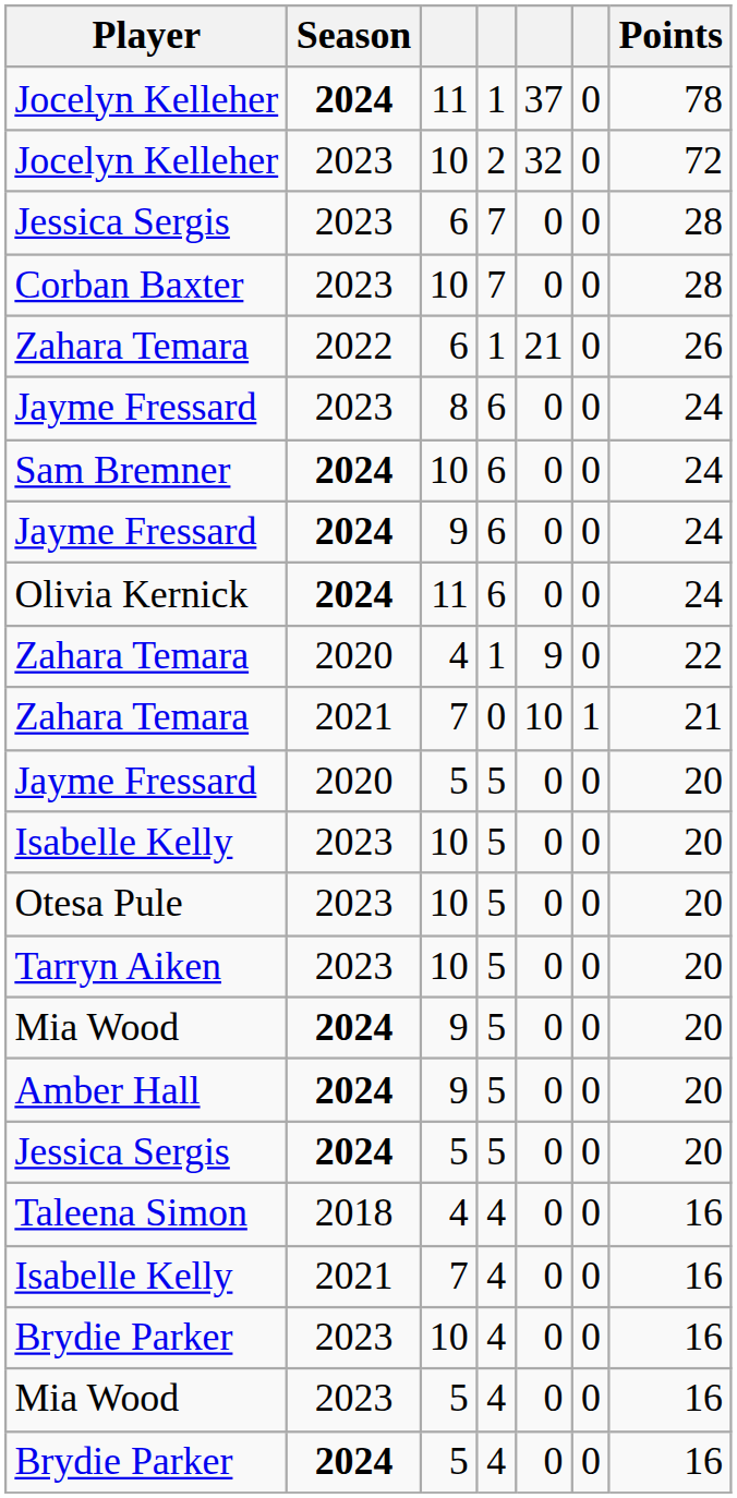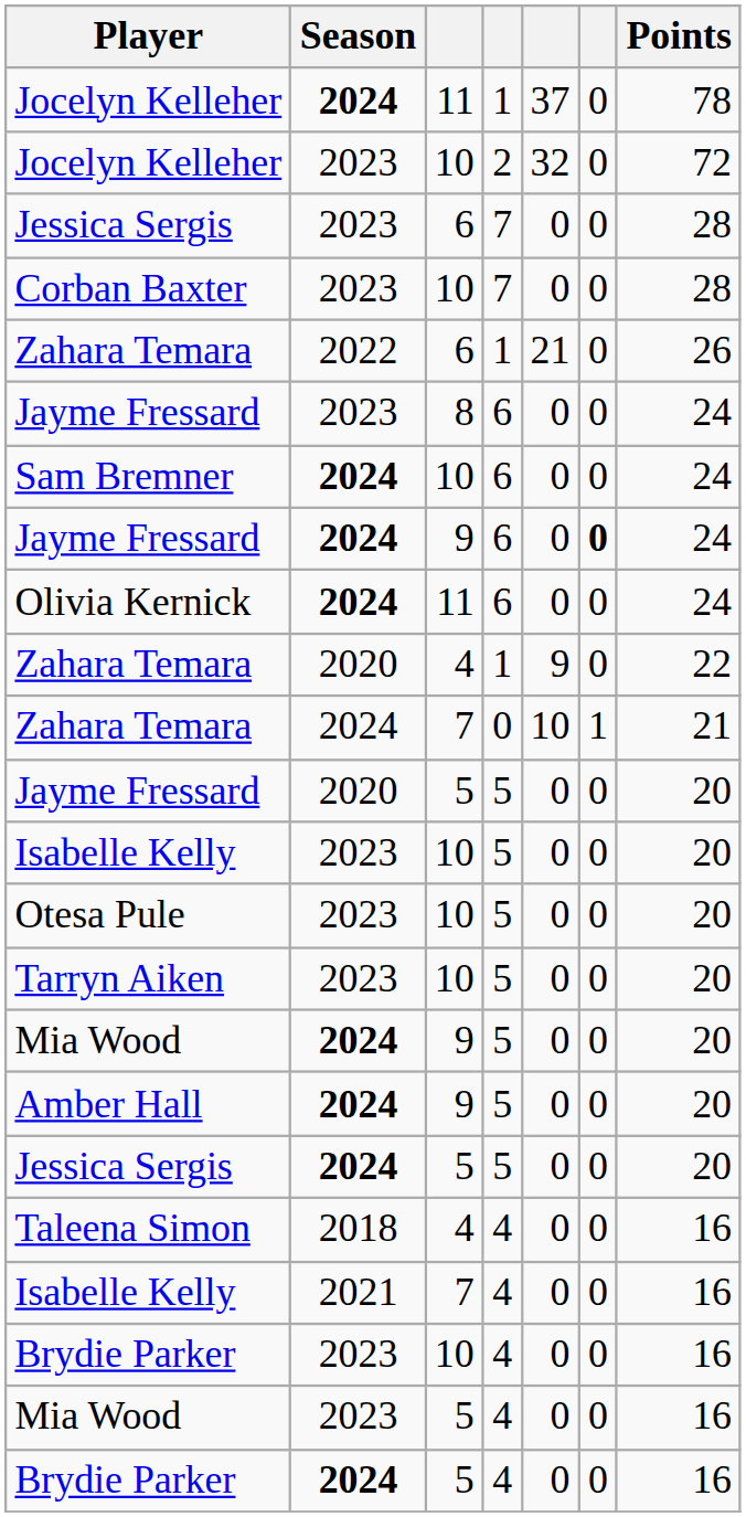Jayme Fressard / 9 | column 6: normal -> bold
Zahara Temara / 7 | Season: 2021 -> 2024
